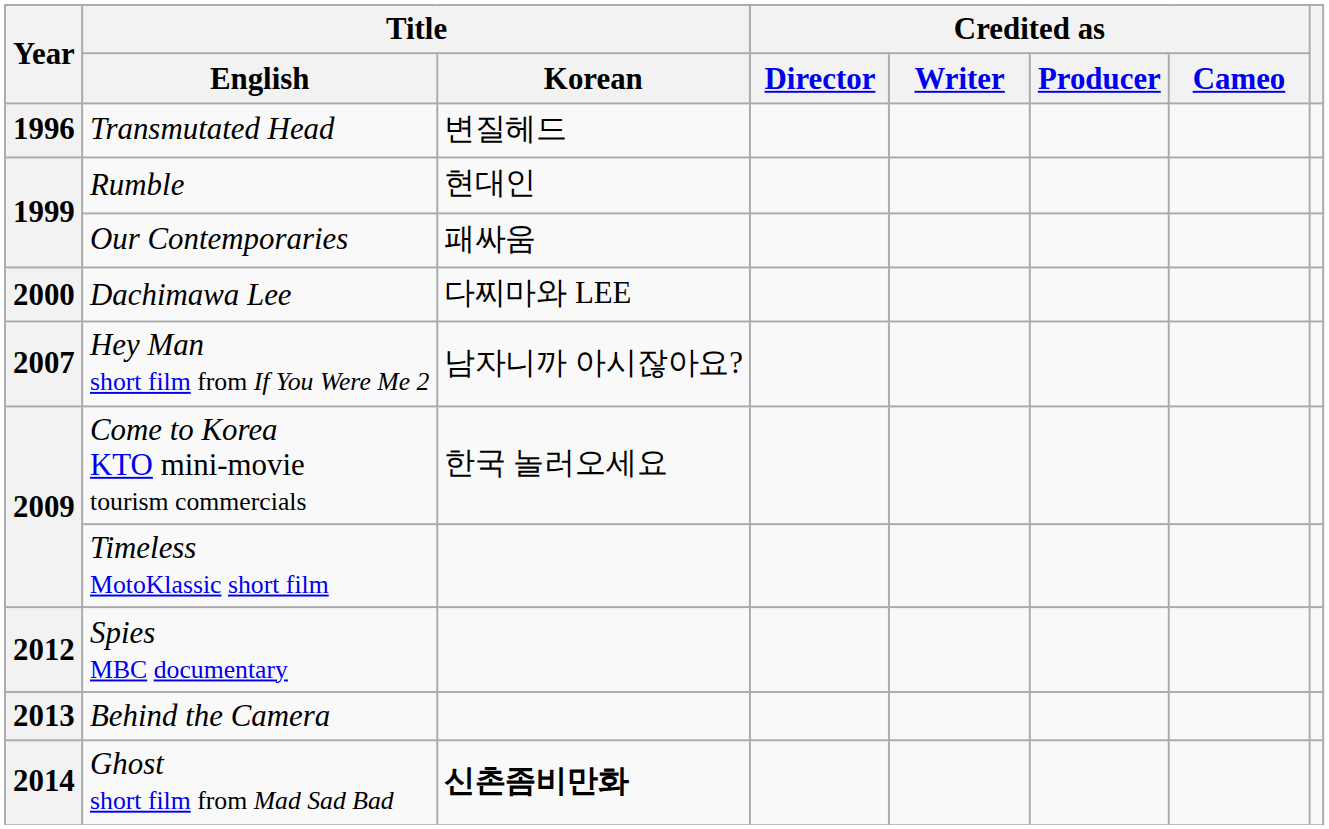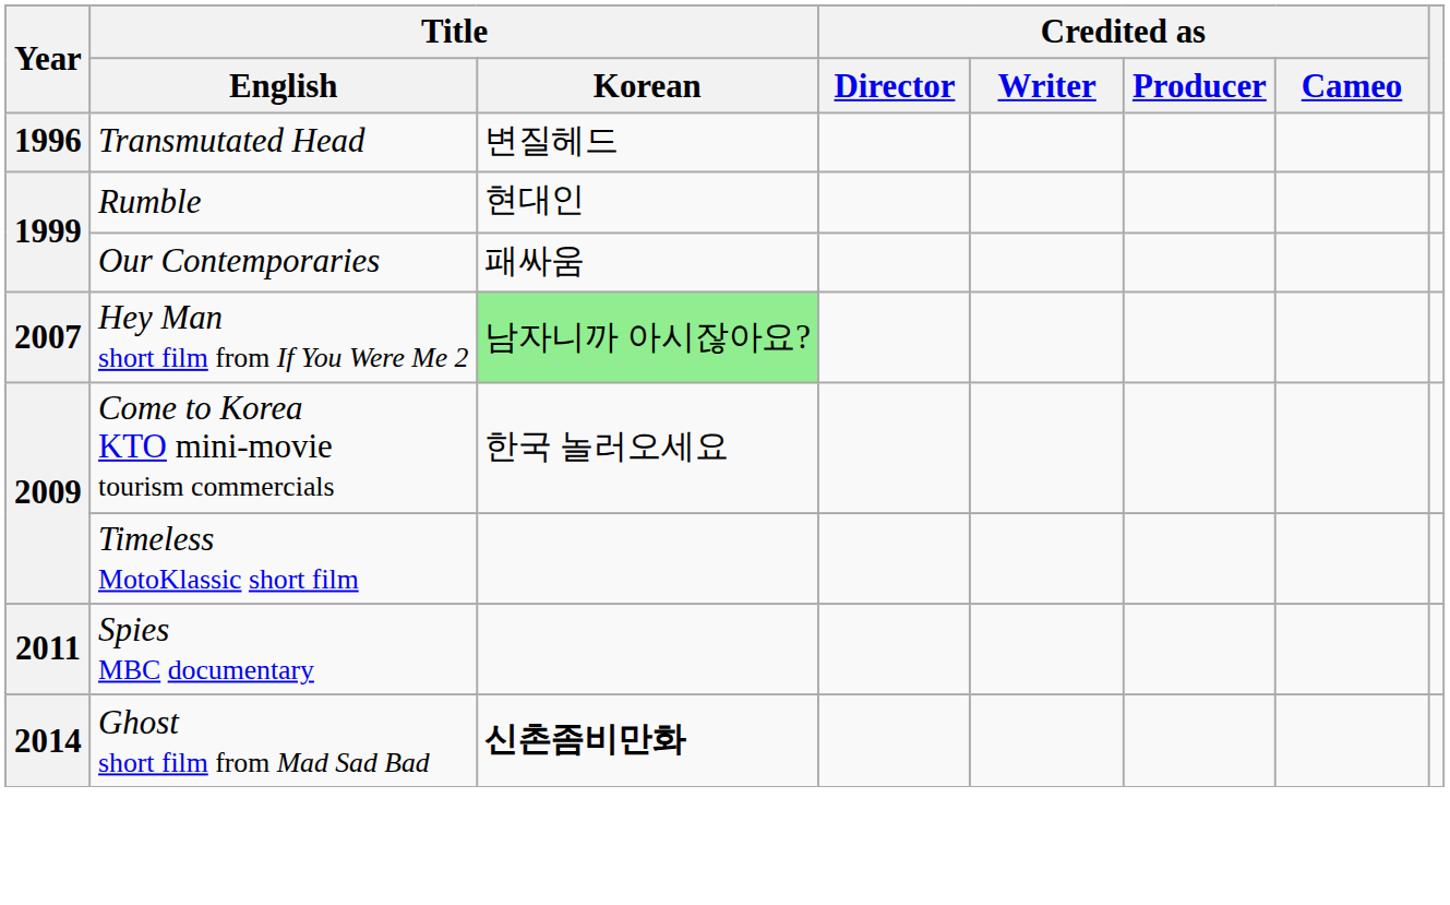- row: 2000 | Dachimawa Lee | 다찌마와 LEE
Hey Man short film from If You Were Me 2 | Title / Korean: no background -> lightgreen background
Spies MBC documentary | Year: 2012 -> 2011
- row: 2013 | Behind the Camera
